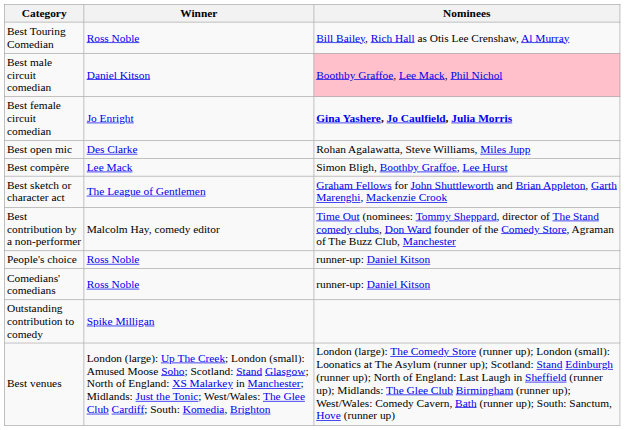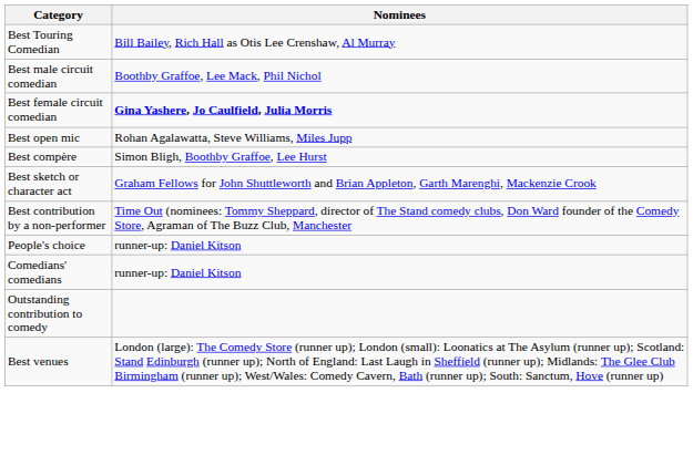- column: Winner | Ross Noble | Daniel Kitson | Jo Enright | Des Clarke | Lee Mack | The League of Gentlemen | Malcolm Hay, comedy editor | Ross Noble | Ross Noble | Spike Milligan | London (large): Up The Creek; London (small): Amused Moose Soho; Scotland: Stand Glasgow; North of England: XS Malarkey in Manchester; Midlands: Just the Tonic; West/Wales: The Glee Club Cardiff; South: Komedia, Brighton
Best male circuit comedian | Nominees: pink background -> no background
